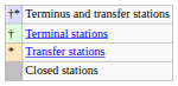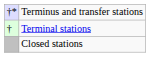- row: * | Transfer stations
